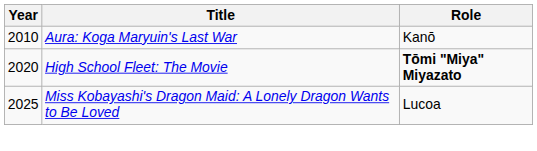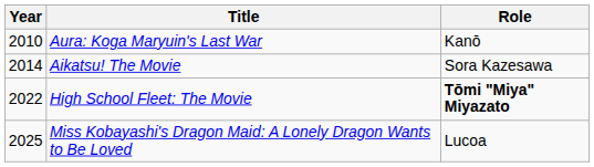+ row: 2014 | Aikatsu! The Movie | Sora Kazesawa
High School Fleet: The Movie | Year: 2020 -> 2022
